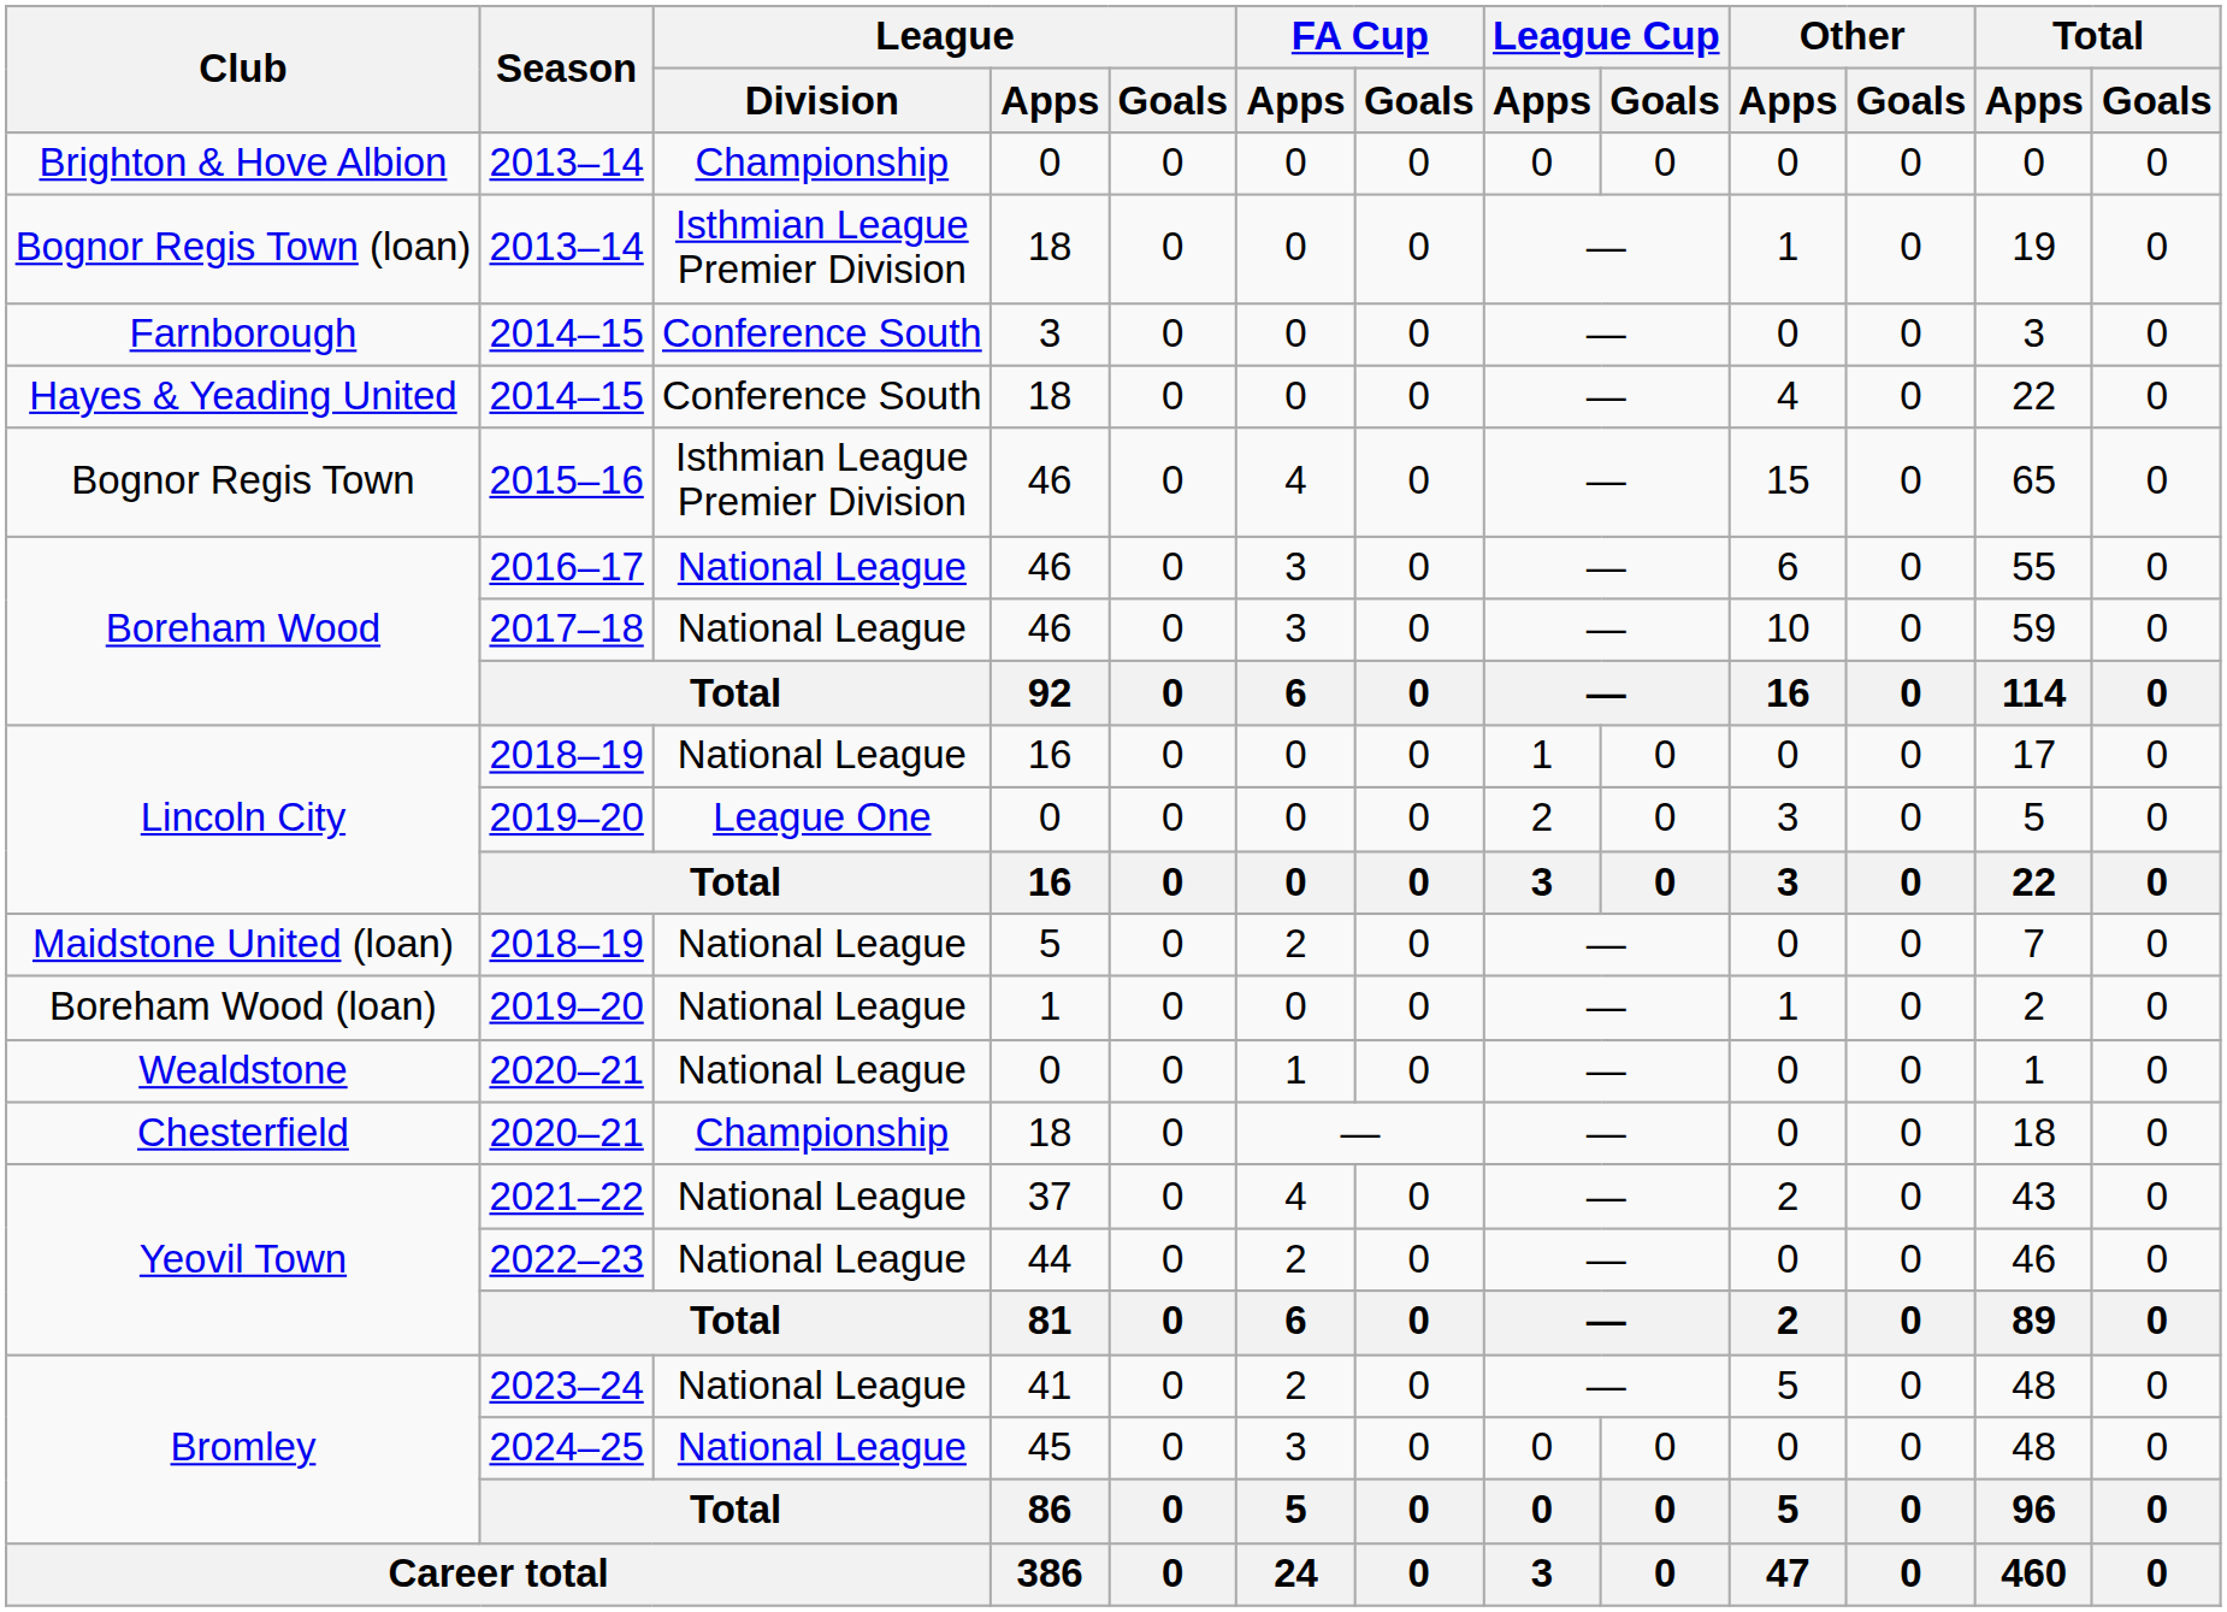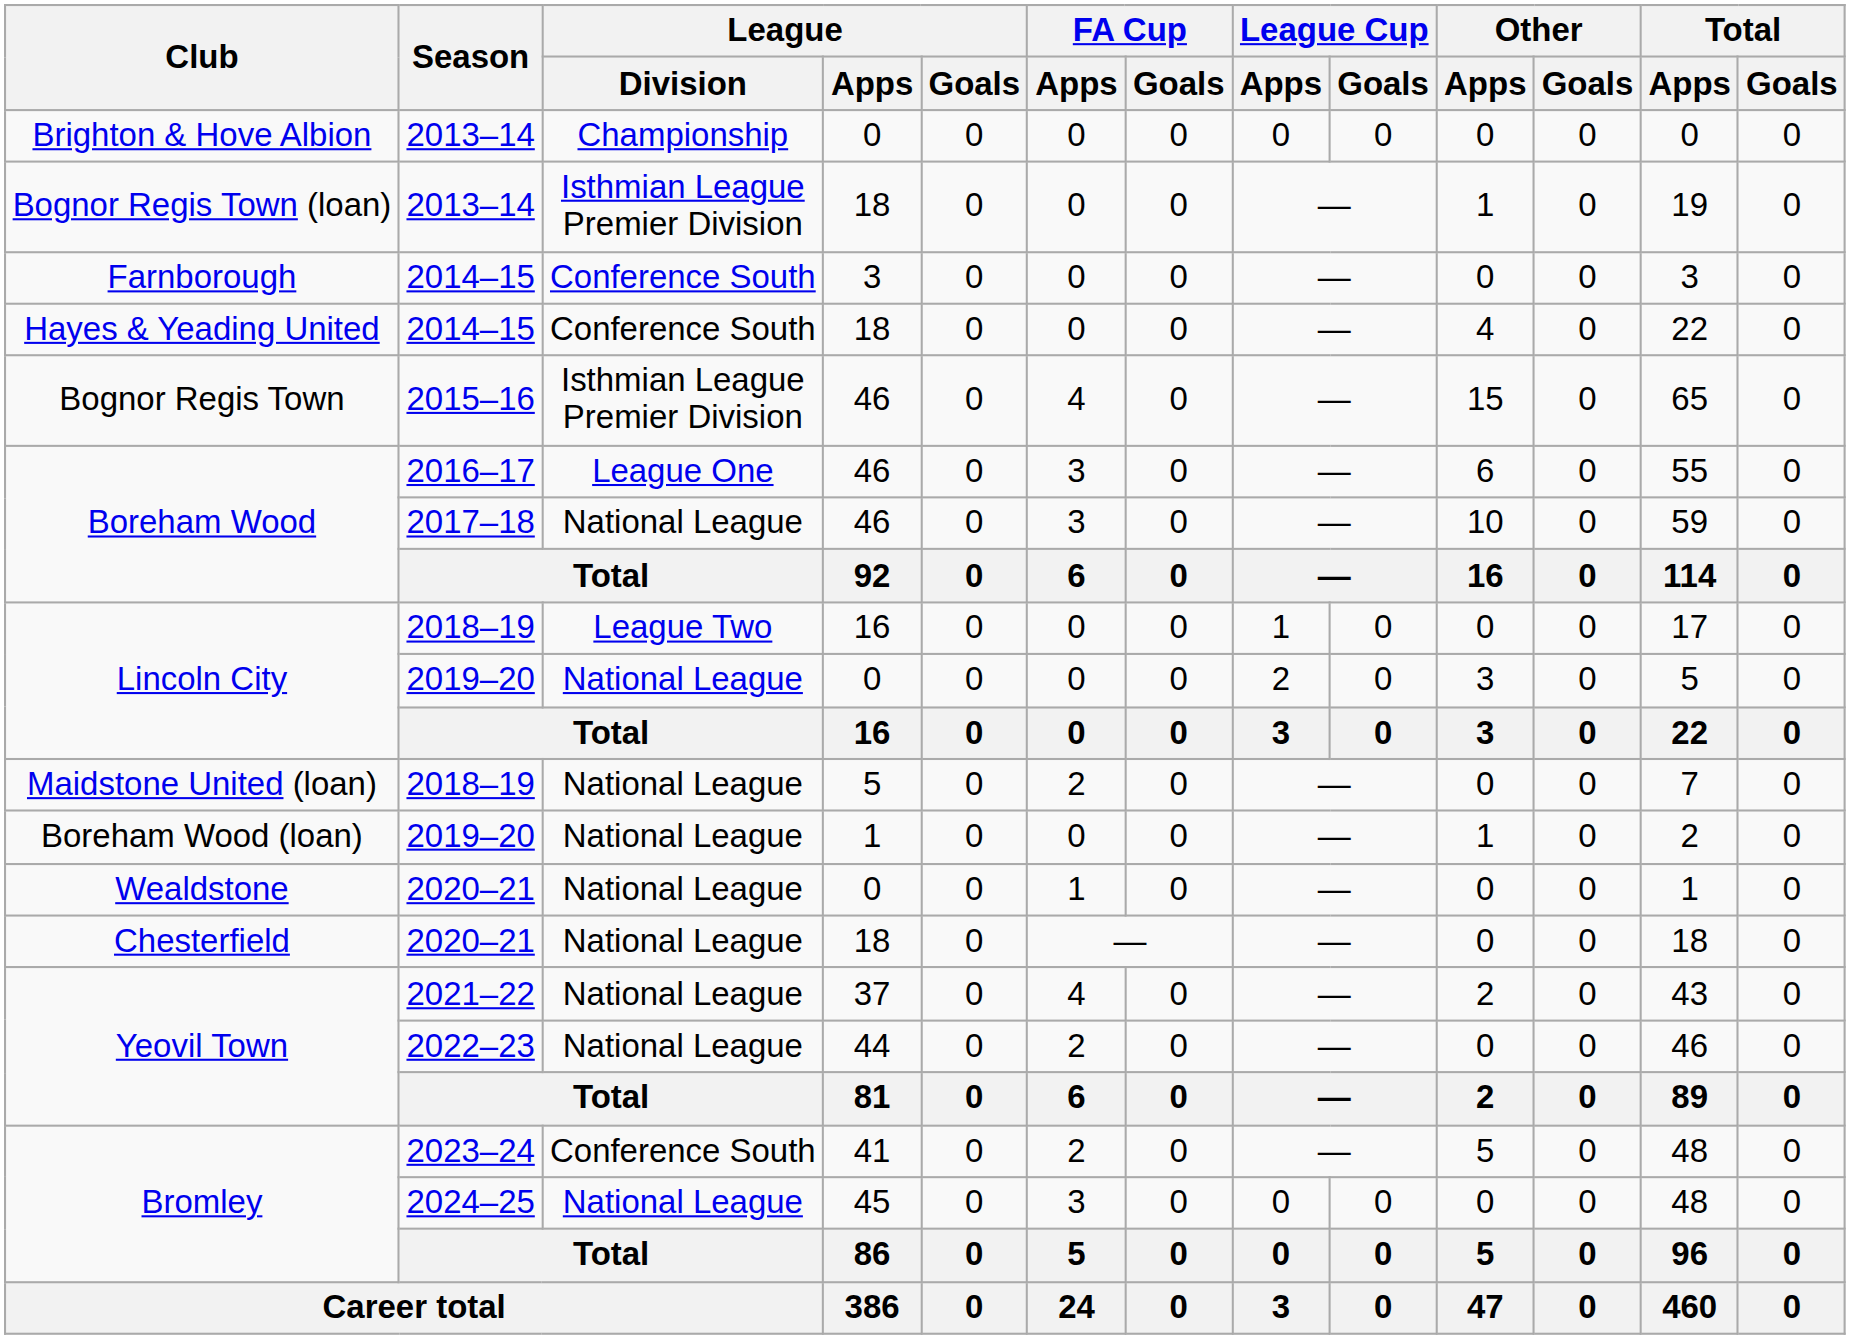Boreham Wood / 2016–17 | League / Division: National League -> League One
Lincoln City / 2018–19 | League / Division: National League -> League Two
Lincoln City / 2019–20 | League / Division: League One -> National League
Chesterfield | League / Division: Championship -> National League
Bromley / 2023–24 | League / Division: National League -> Conference South
